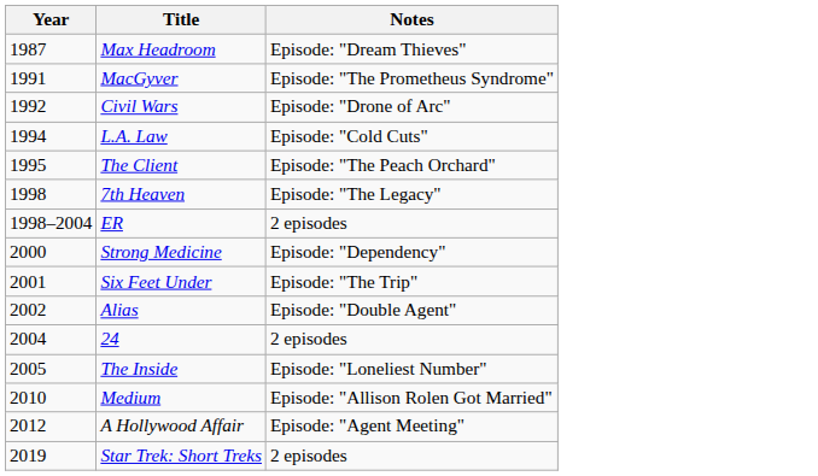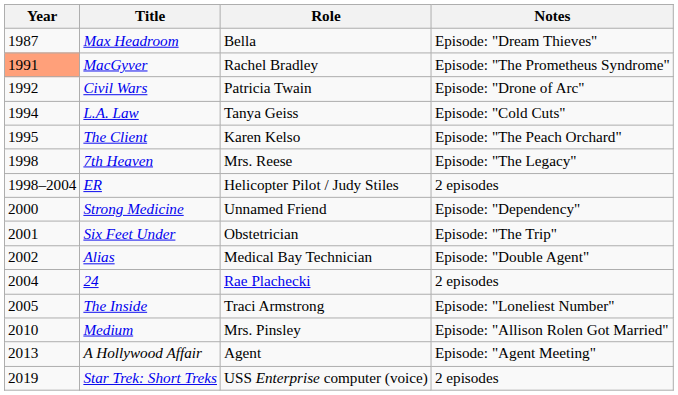+ column: Role | Bella | Rachel Bradley | Patricia Twain | Tanya Geiss | Karen Kelso | Mrs. Reese | Helicopter Pilot / Judy Stiles | Unnamed Friend | Obstetrician | Medical Bay Technician | Rae Plachecki | Traci Armstrong | Mrs. Pinsley | Agent | USS Enterprise computer (voice)
MacGyver | Year: no background -> lightsalmon background
A Hollywood Affair | Year: 2012 -> 2013
